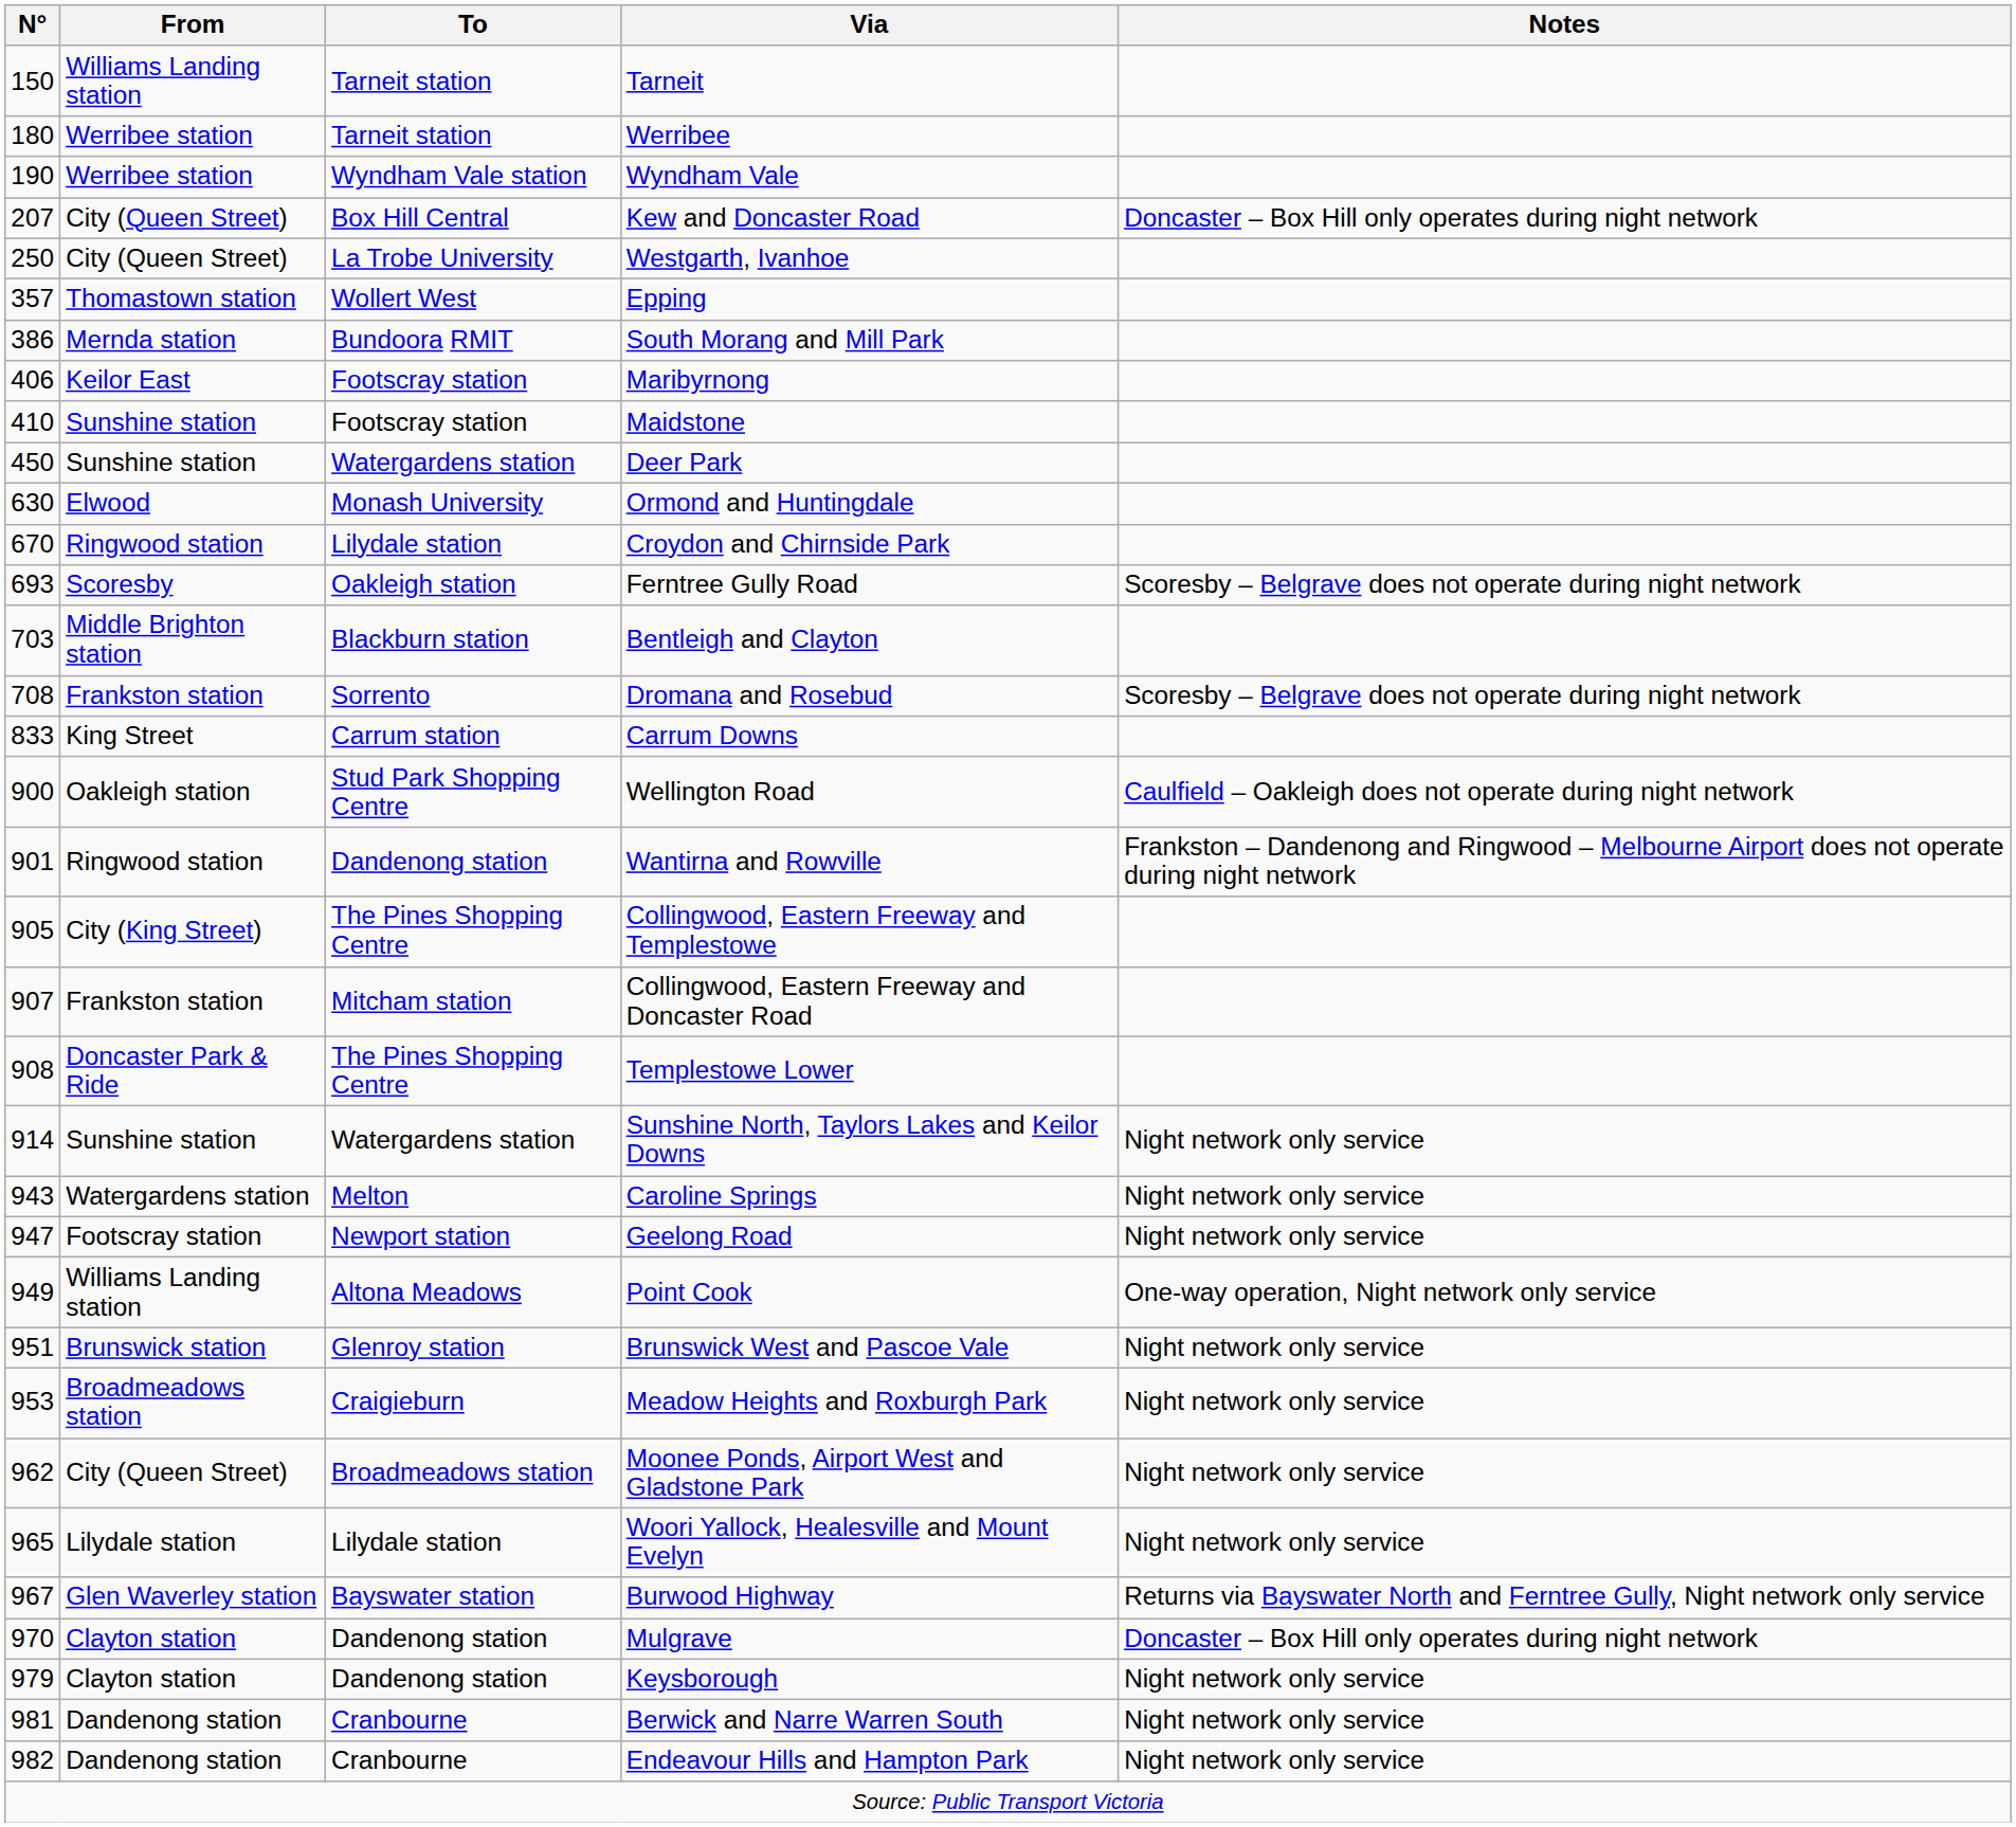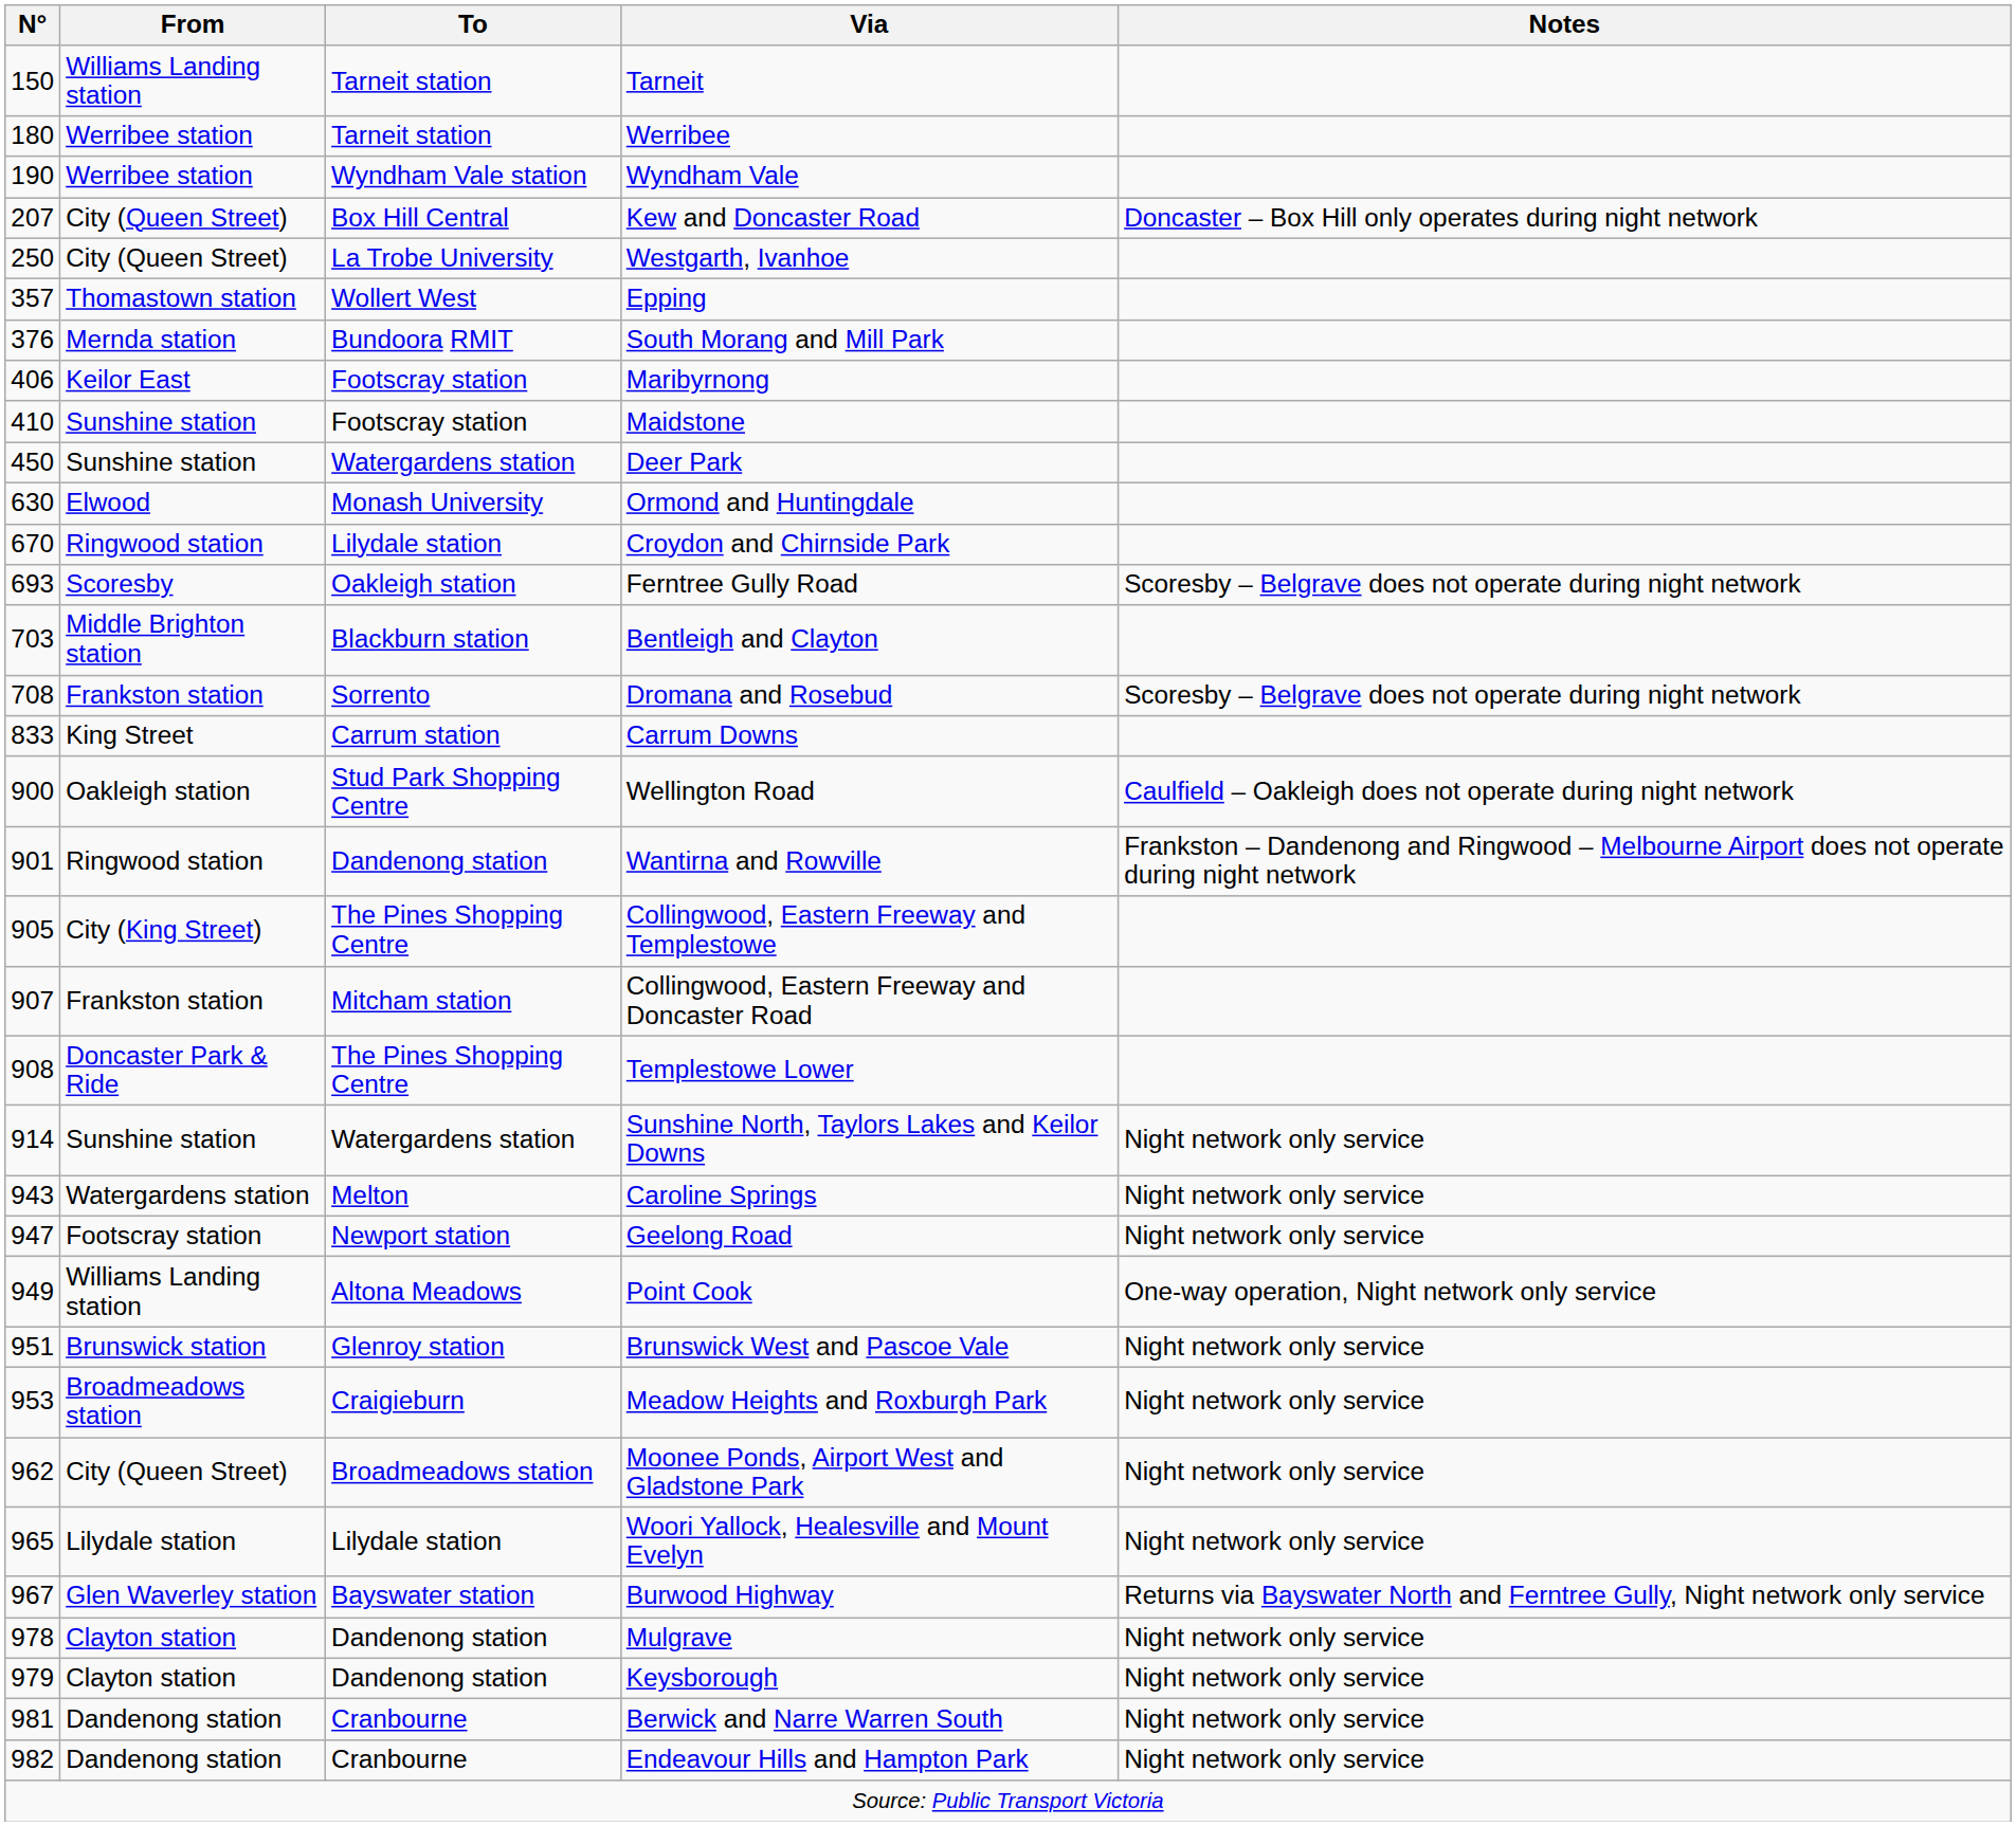South Morang and Mill Park | N°: 386 -> 376
Mulgrave | N°: 970 -> 978
Mulgrave | Notes: Doncaster – Box Hill only operates during night network -> Night network only service
